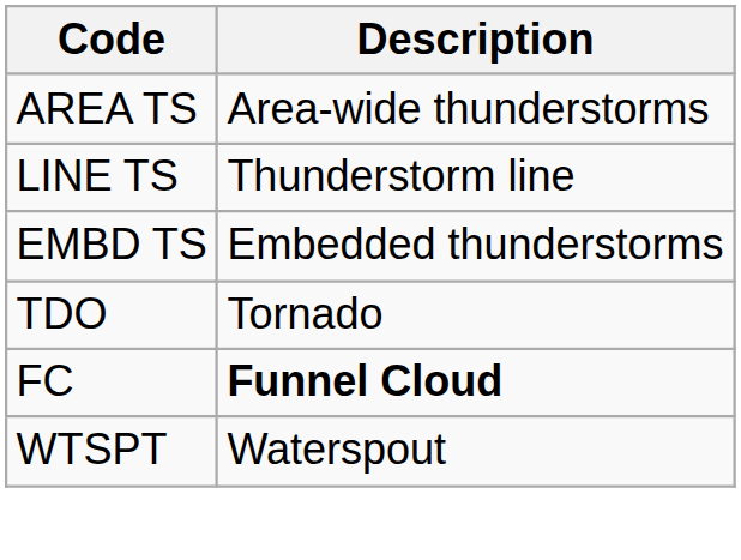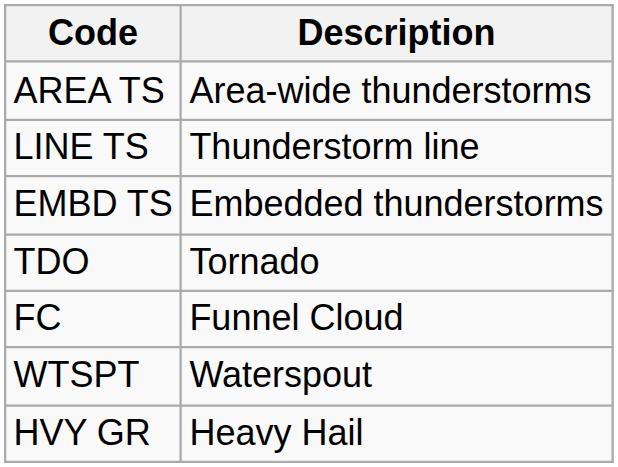FC | Description: bold -> normal
+ row: HVY GR | Heavy Hail
